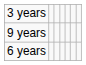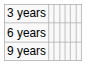rows swapped: 6 years <-> 9 years
